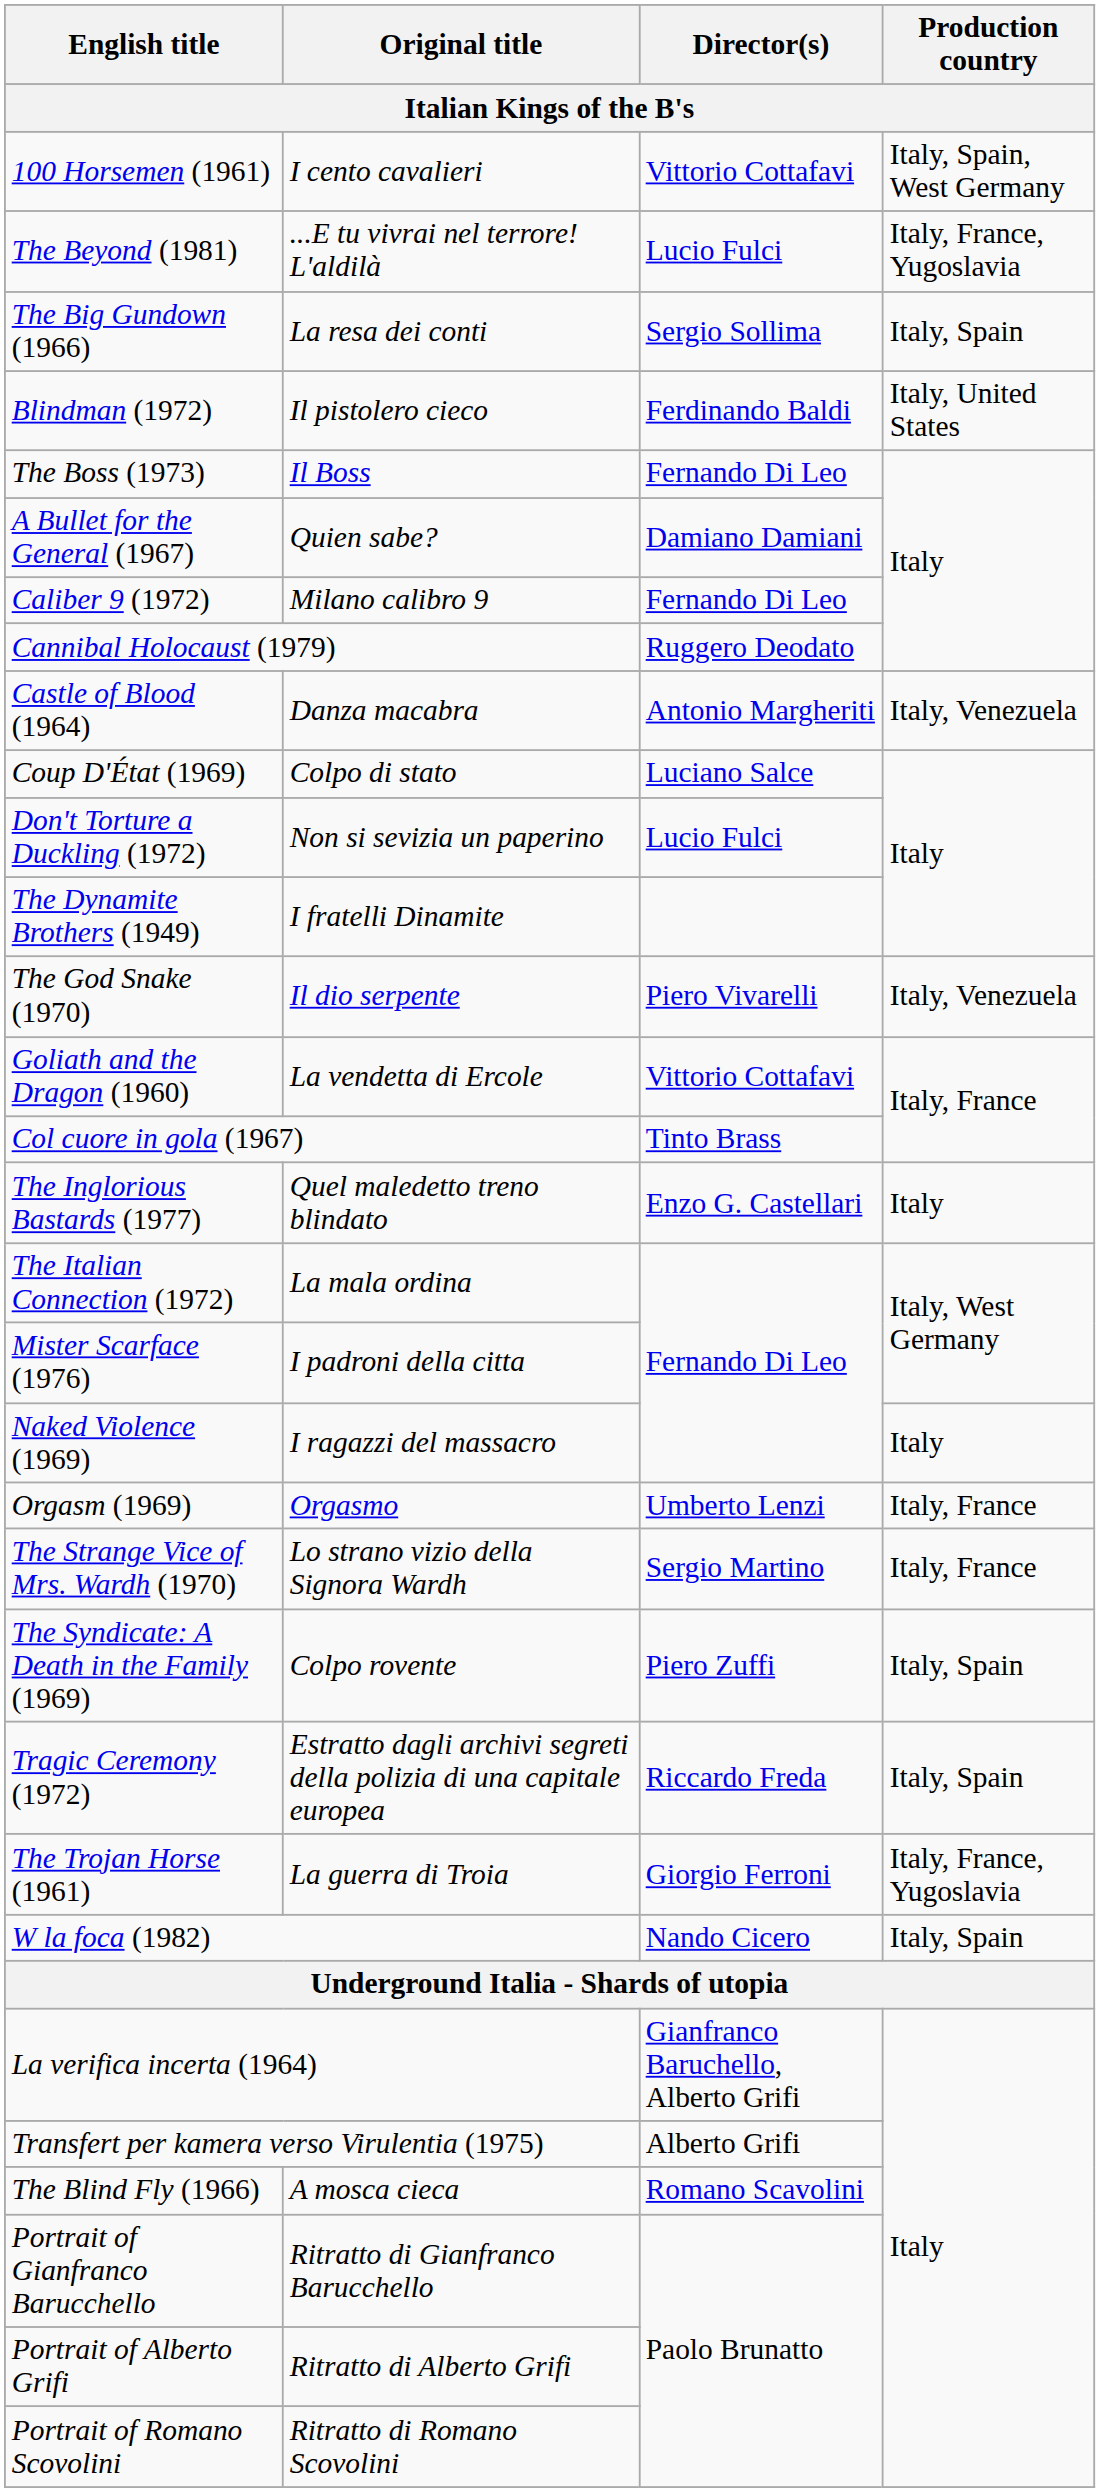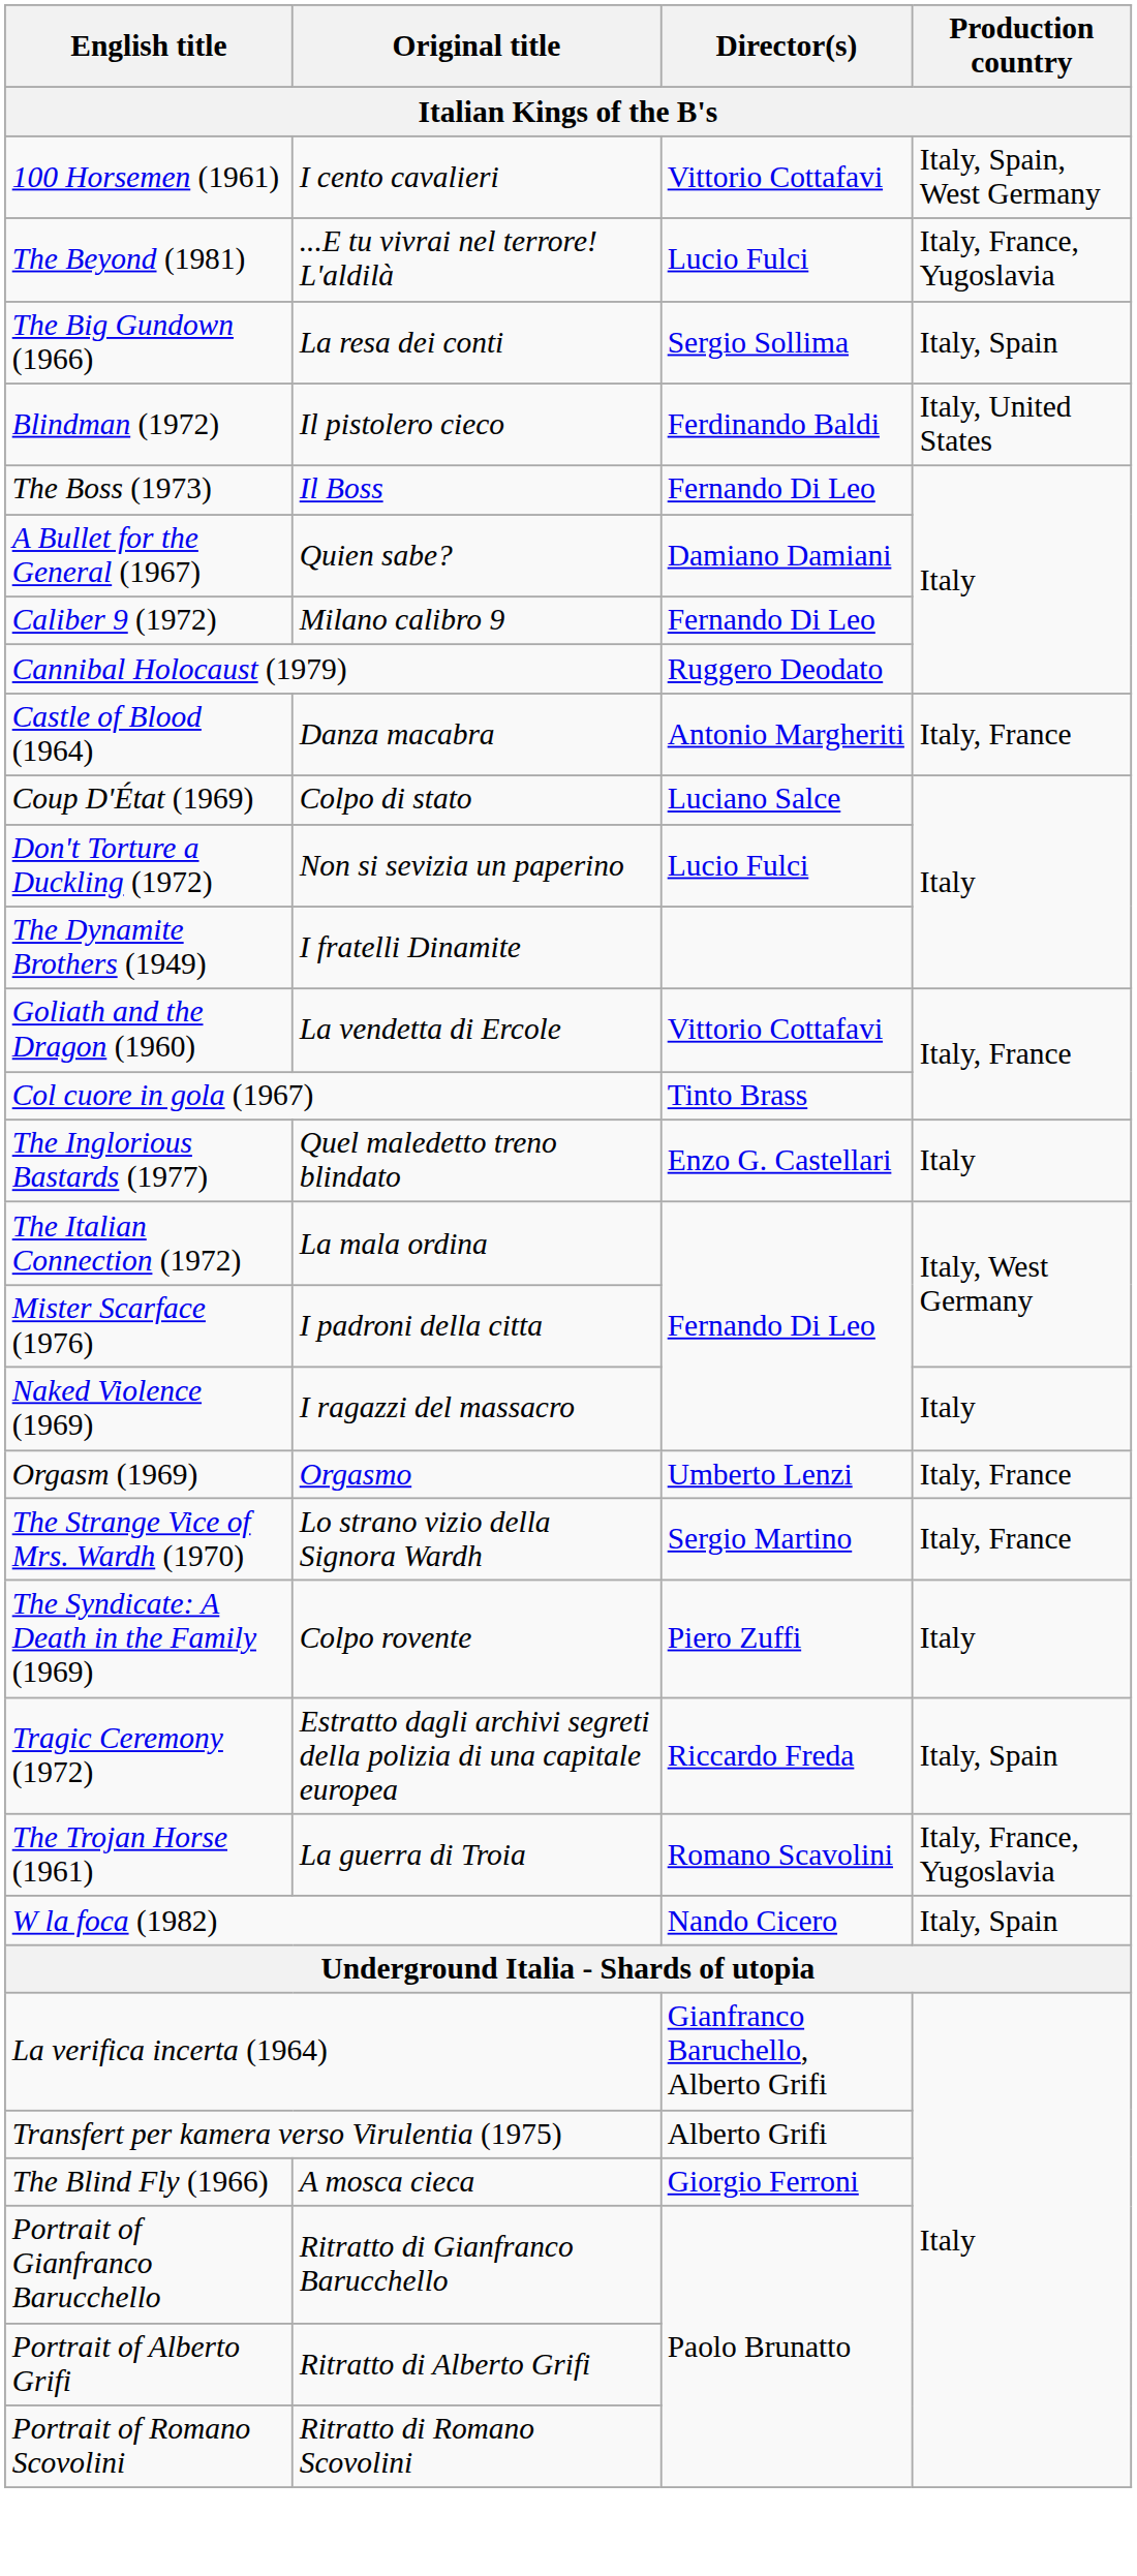Castle of Blood (1964) | Production country: Italy, Venezuela -> Italy, France
- row: The God Snake (1970) | Il dio serpente | Piero Vivarelli | Italy, Venezuela
The Syndicate: A Death in the Family (1969) | Production country: Italy, Spain -> Italy
The Trojan Horse (1961) | Director(s): Giorgio Ferroni -> Romano Scavolini
The Blind Fly (1966) | Director(s): Romano Scavolini -> Giorgio Ferroni
